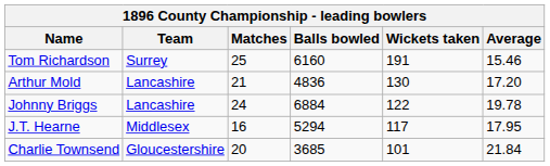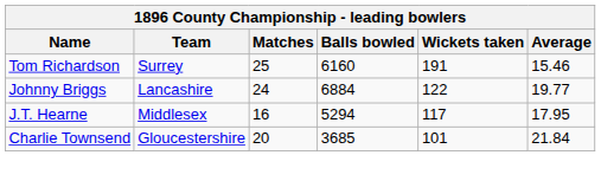- row: Arthur Mold | Lancashire | 21 | 4836 | 130 | 17.20
Johnny Briggs | Average: 19.78 -> 19.77
